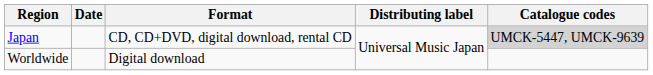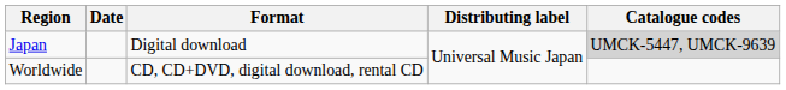Japan | Format: CD, CD+DVD, digital download, rental CD -> Digital download
Worldwide | Format: Digital download -> CD, CD+DVD, digital download, rental CD
